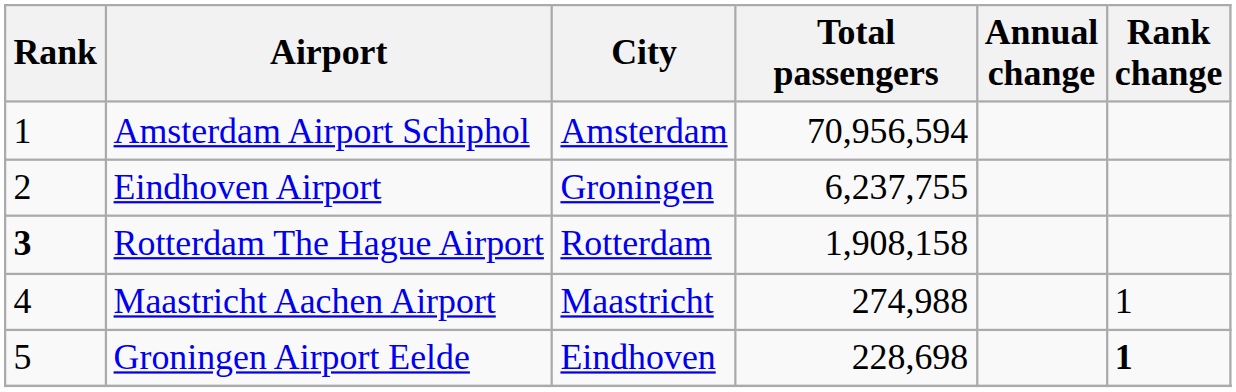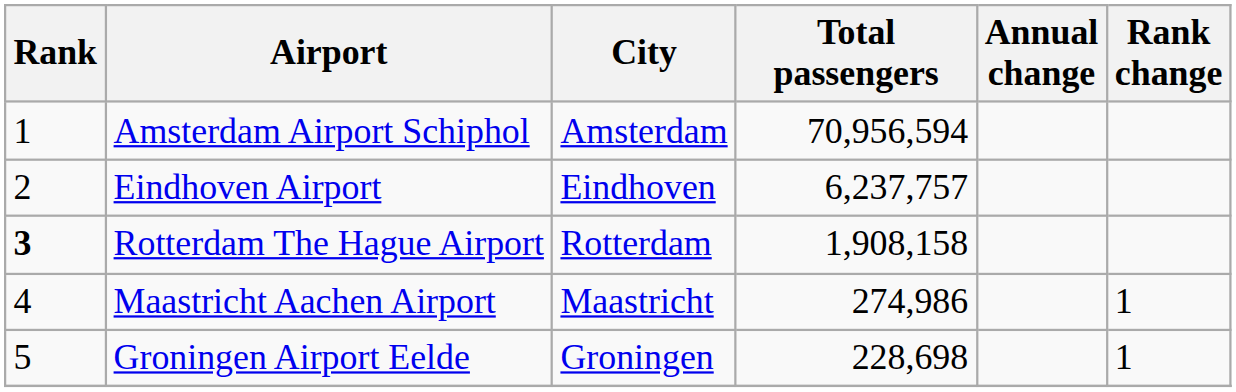Eindhoven Airport | City: Groningen -> Eindhoven
Eindhoven Airport | Total passengers: 6,237,755 -> 6,237,757
Maastricht Aachen Airport | Total passengers: 274,988 -> 274,986
Groningen Airport Eelde | City: Eindhoven -> Groningen
Groningen Airport Eelde | Rank change: bold -> normal
